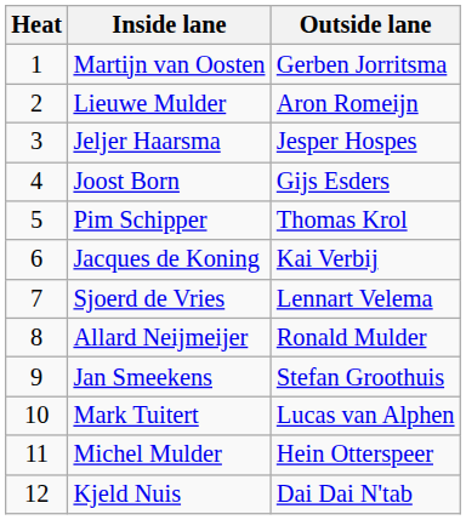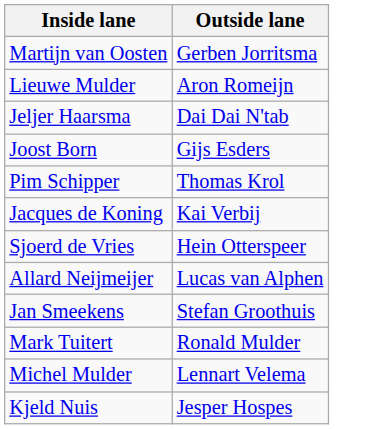- column: Heat | 1 | 2 | 3 | 4 | 5 | 6 | 7 | 8 | 9 | 10 | 11 | 12
Jeljer Haarsma | Outside lane: Jesper Hospes -> Dai Dai N'tab
Sjoerd de Vries | Outside lane: Lennart Velema -> Hein Otterspeer
Allard Neijmeijer | Outside lane: Ronald Mulder -> Lucas van Alphen
Mark Tuitert | Outside lane: Lucas van Alphen -> Ronald Mulder
Michel Mulder | Outside lane: Hein Otterspeer -> Lennart Velema
Kjeld Nuis | Outside lane: Dai Dai N'tab -> Jesper Hospes
